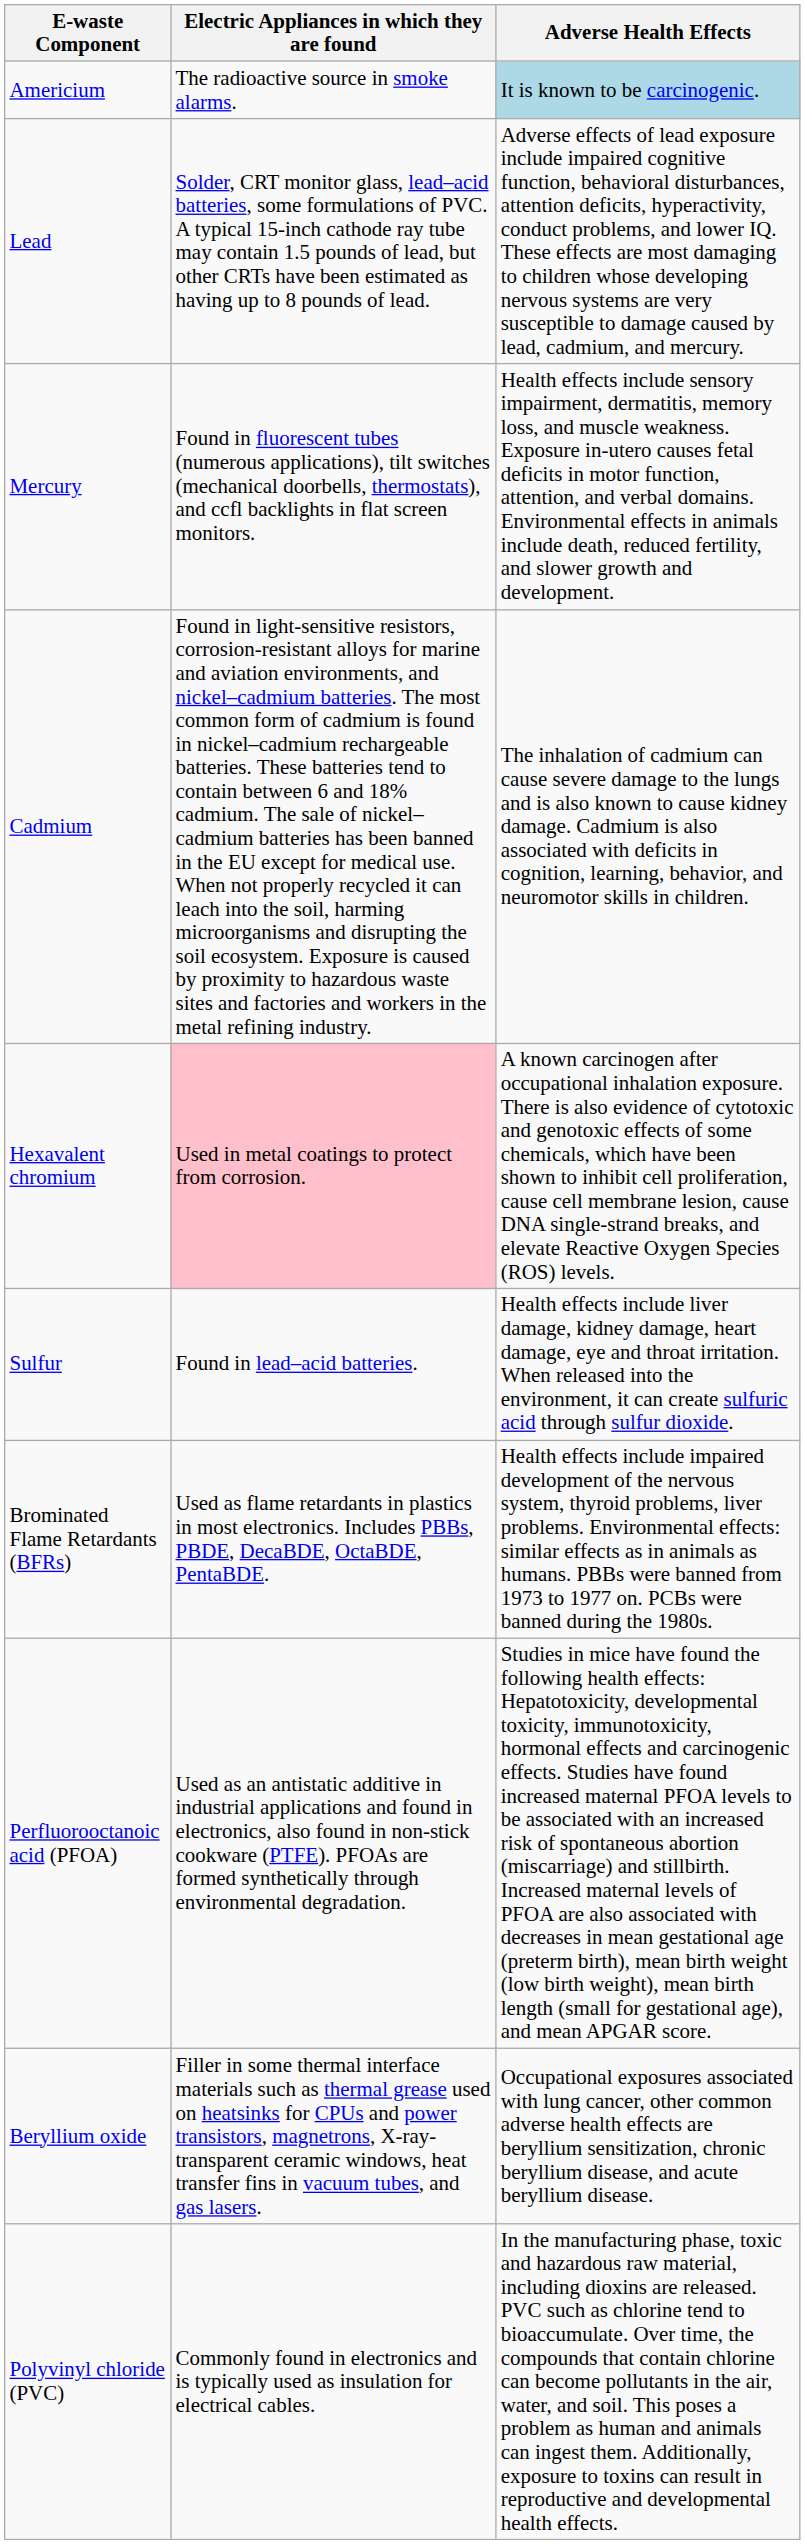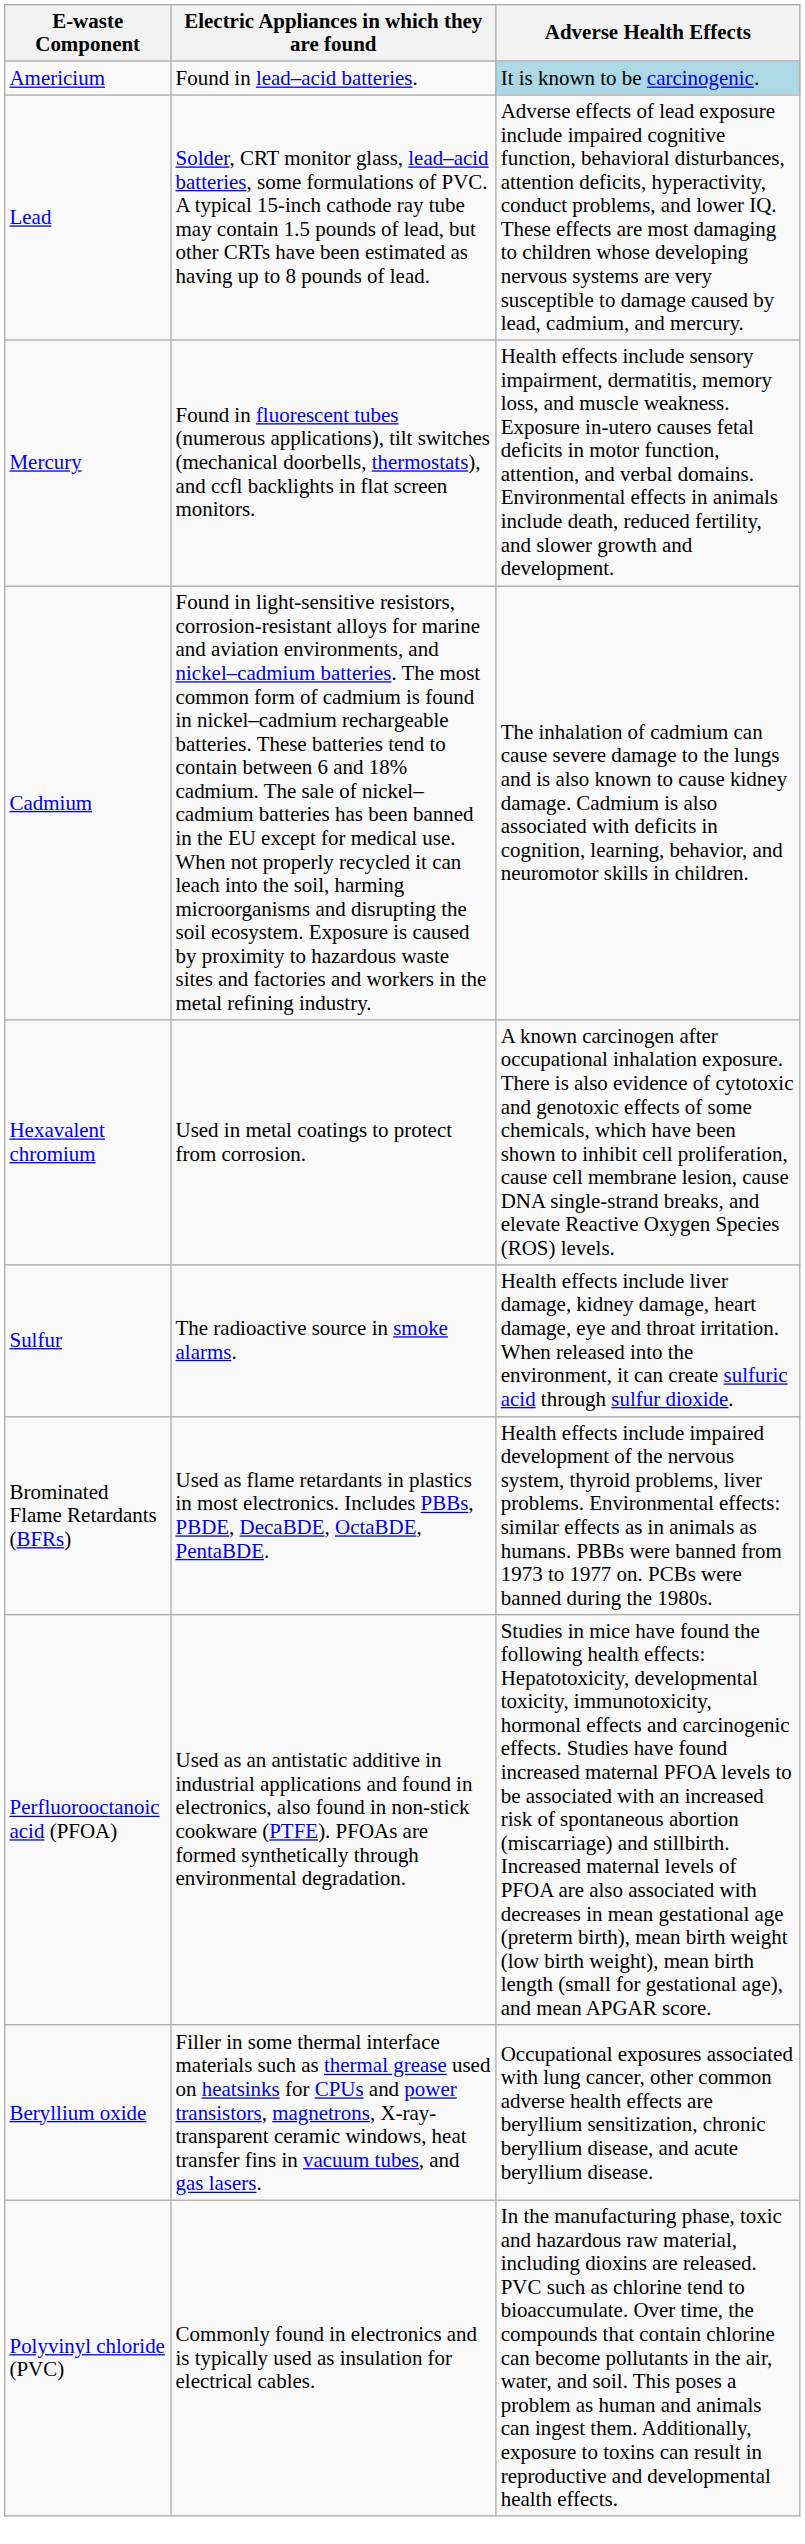Americium | Electric Appliances in which they are found: The radioactive source in smoke alarms. -> Found in lead–acid batteries.
Hexavalent chromium | Electric Appliances in which they are found: pink background -> no background
Sulfur | Electric Appliances in which they are found: Found in lead–acid batteries. -> The radioactive source in smoke alarms.
